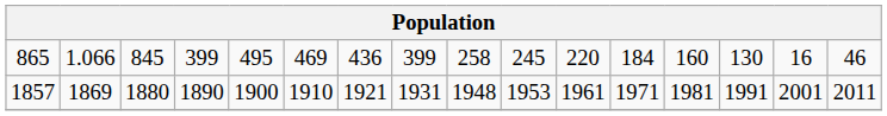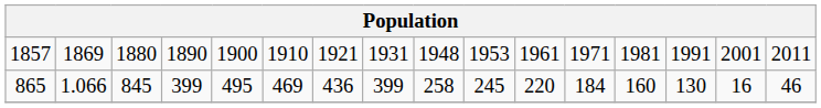rows swapped: 1857 <-> 865
